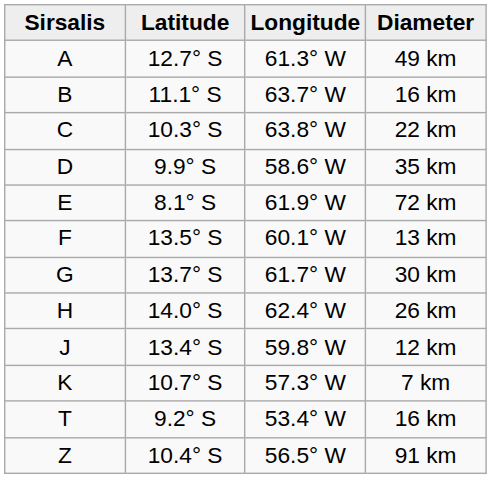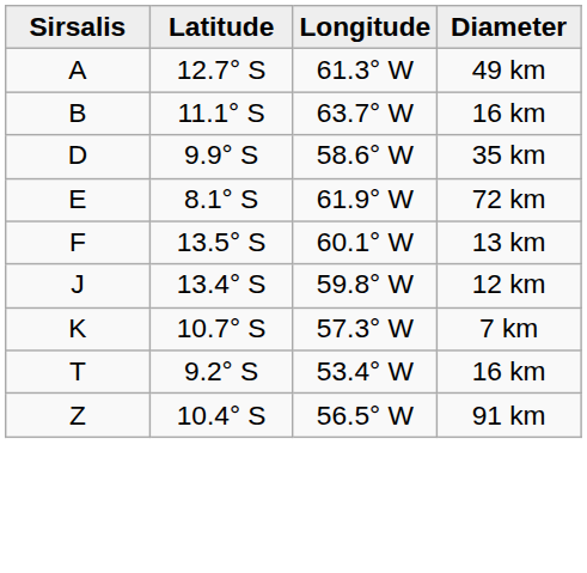- row: C | 10.3° S | 63.8° W | 22 km
- row: G | 13.7° S | 61.7° W | 30 km
- row: H | 14.0° S | 62.4° W | 26 km
